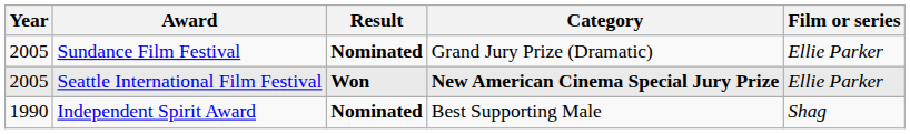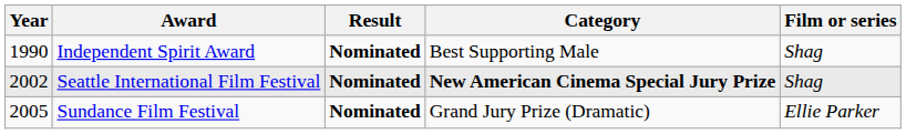rows swapped: Independent Spirit Award <-> Sundance Film Festival
Seattle International Film Festival | Year: 2005 -> 2002
Seattle International Film Festival | Result: Won -> Nominated
Seattle International Film Festival | Film or series: Ellie Parker -> Shag
